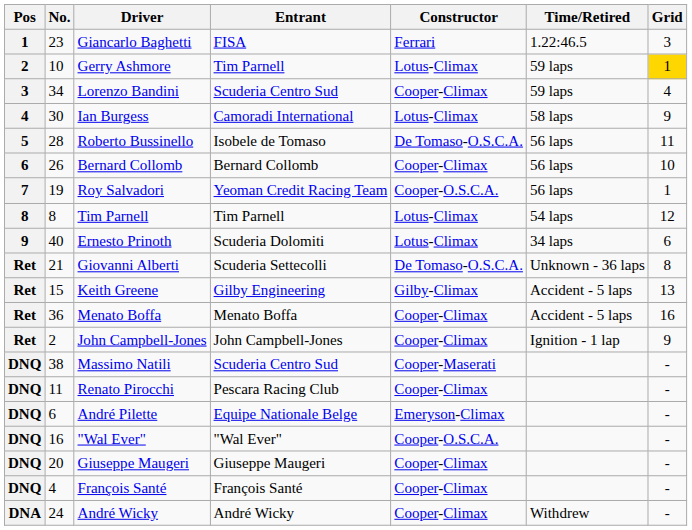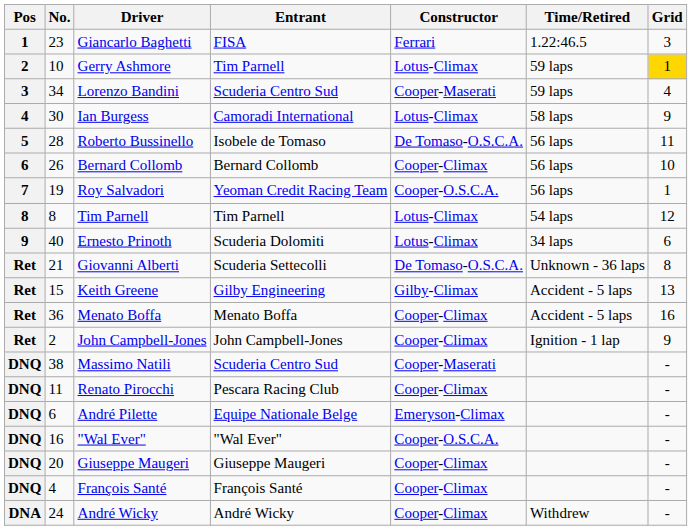Lorenzo Bandini | Constructor: Cooper-Climax -> Cooper-Maserati
